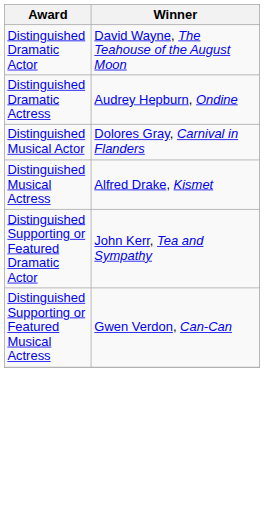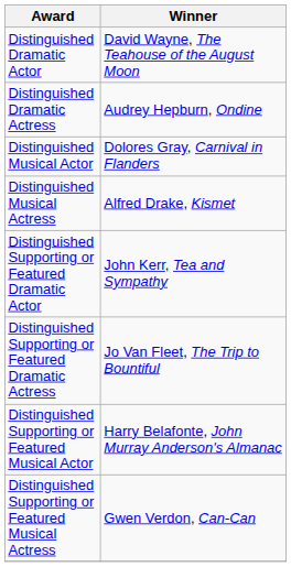+ row: Distinguished Supporting or Featured Dramatic Actress | Jo Van Fleet, The Trip to Bountiful
+ row: Distinguished Supporting or Featured Musical Actor | Harry Belafonte, John Murray Anderson's Almanac
